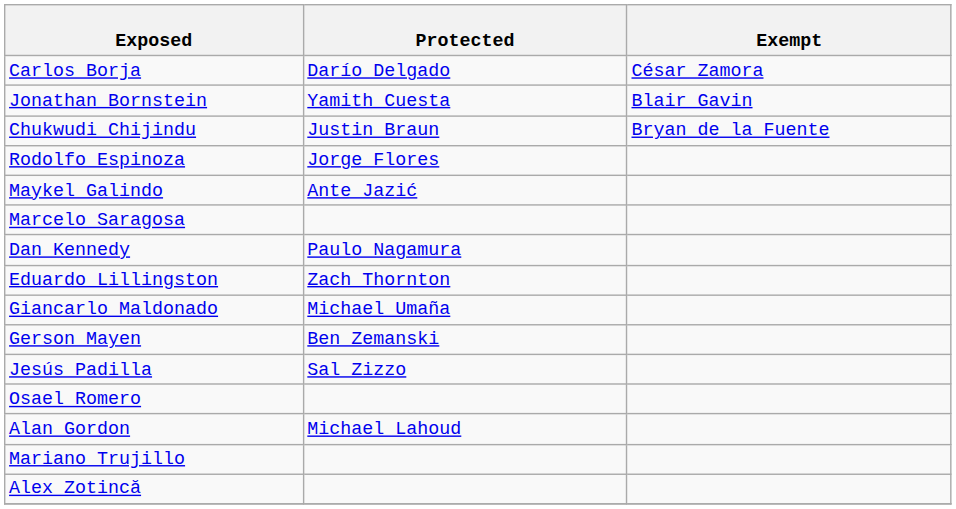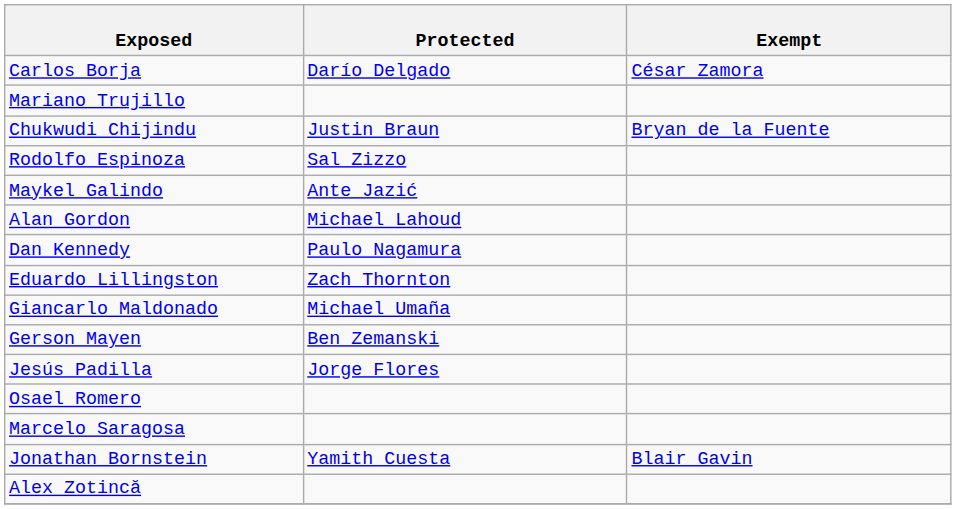rows swapped: Jonathan Bornstein <-> Mariano Trujillo
Rodolfo Espinoza | Protected: Jorge Flores -> Sal Zizzo
rows swapped: Alan Gordon <-> Marcelo Saragosa
Jesús Padilla | Protected: Sal Zizzo -> Jorge Flores
